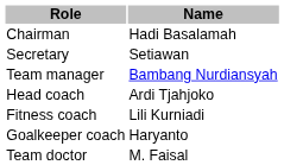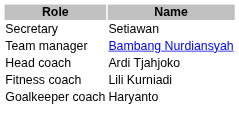- row: Chairman | Hadi Basalamah
- row: Team doctor | M. Faisal
